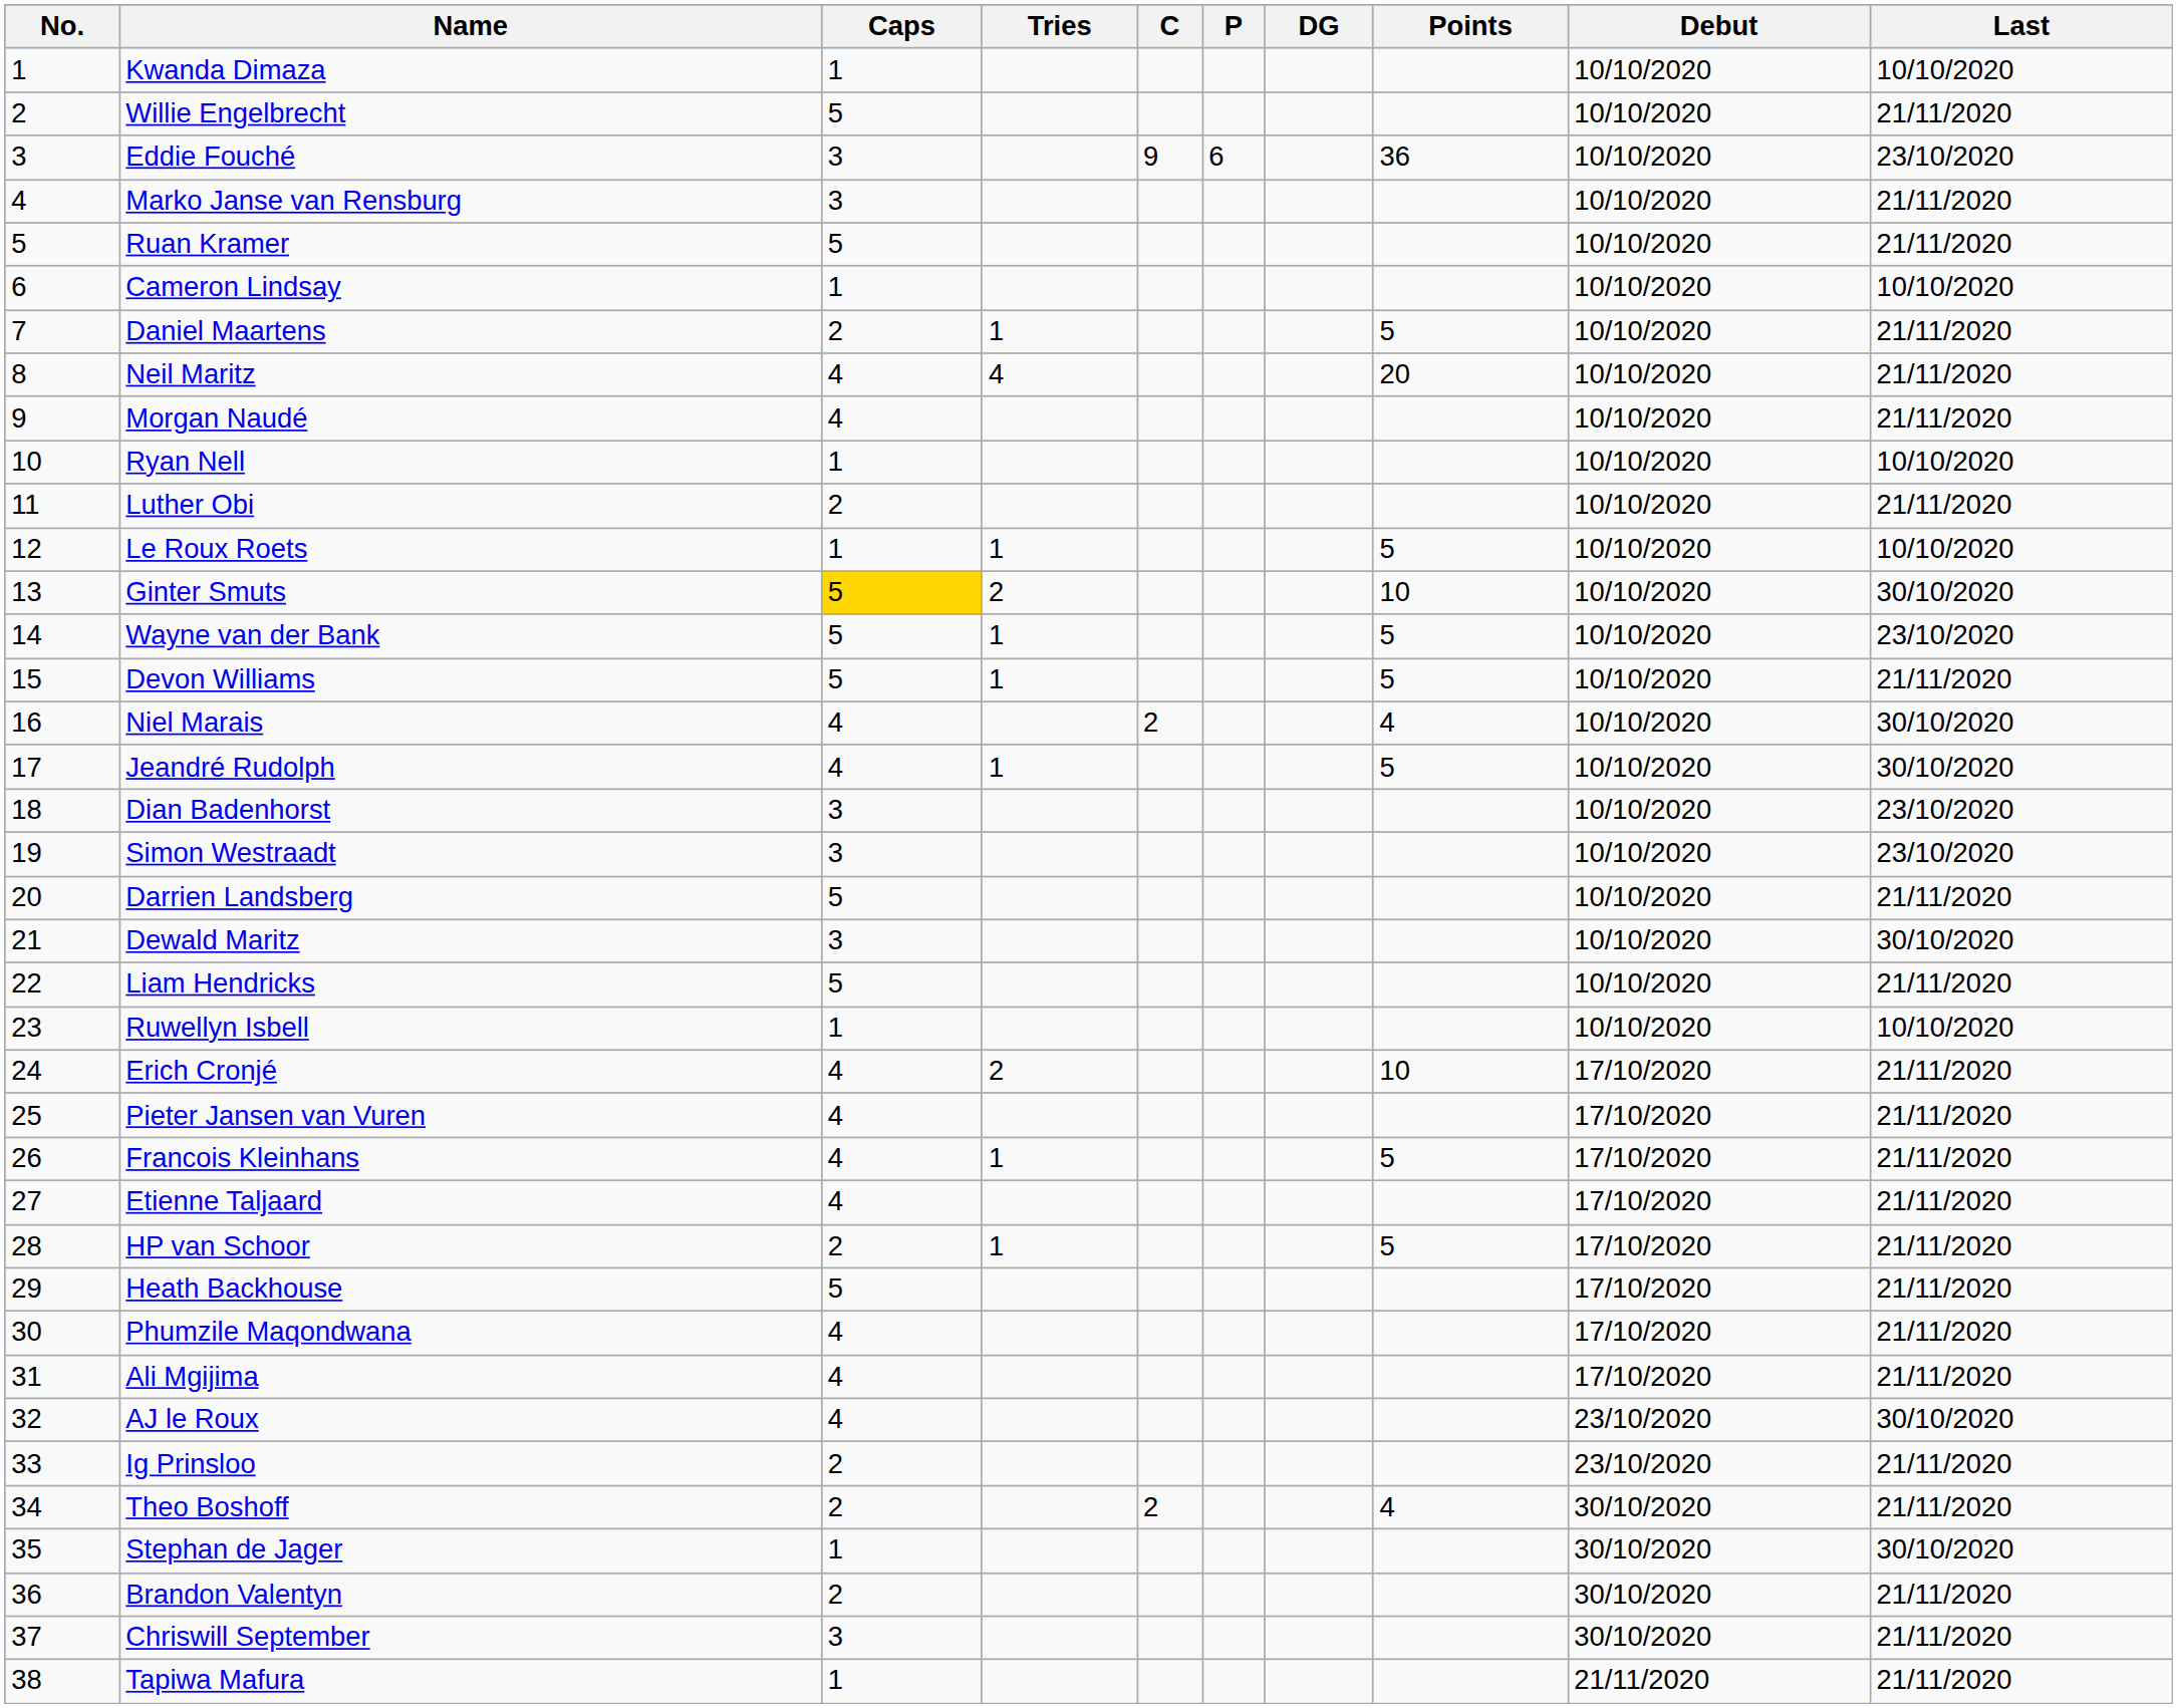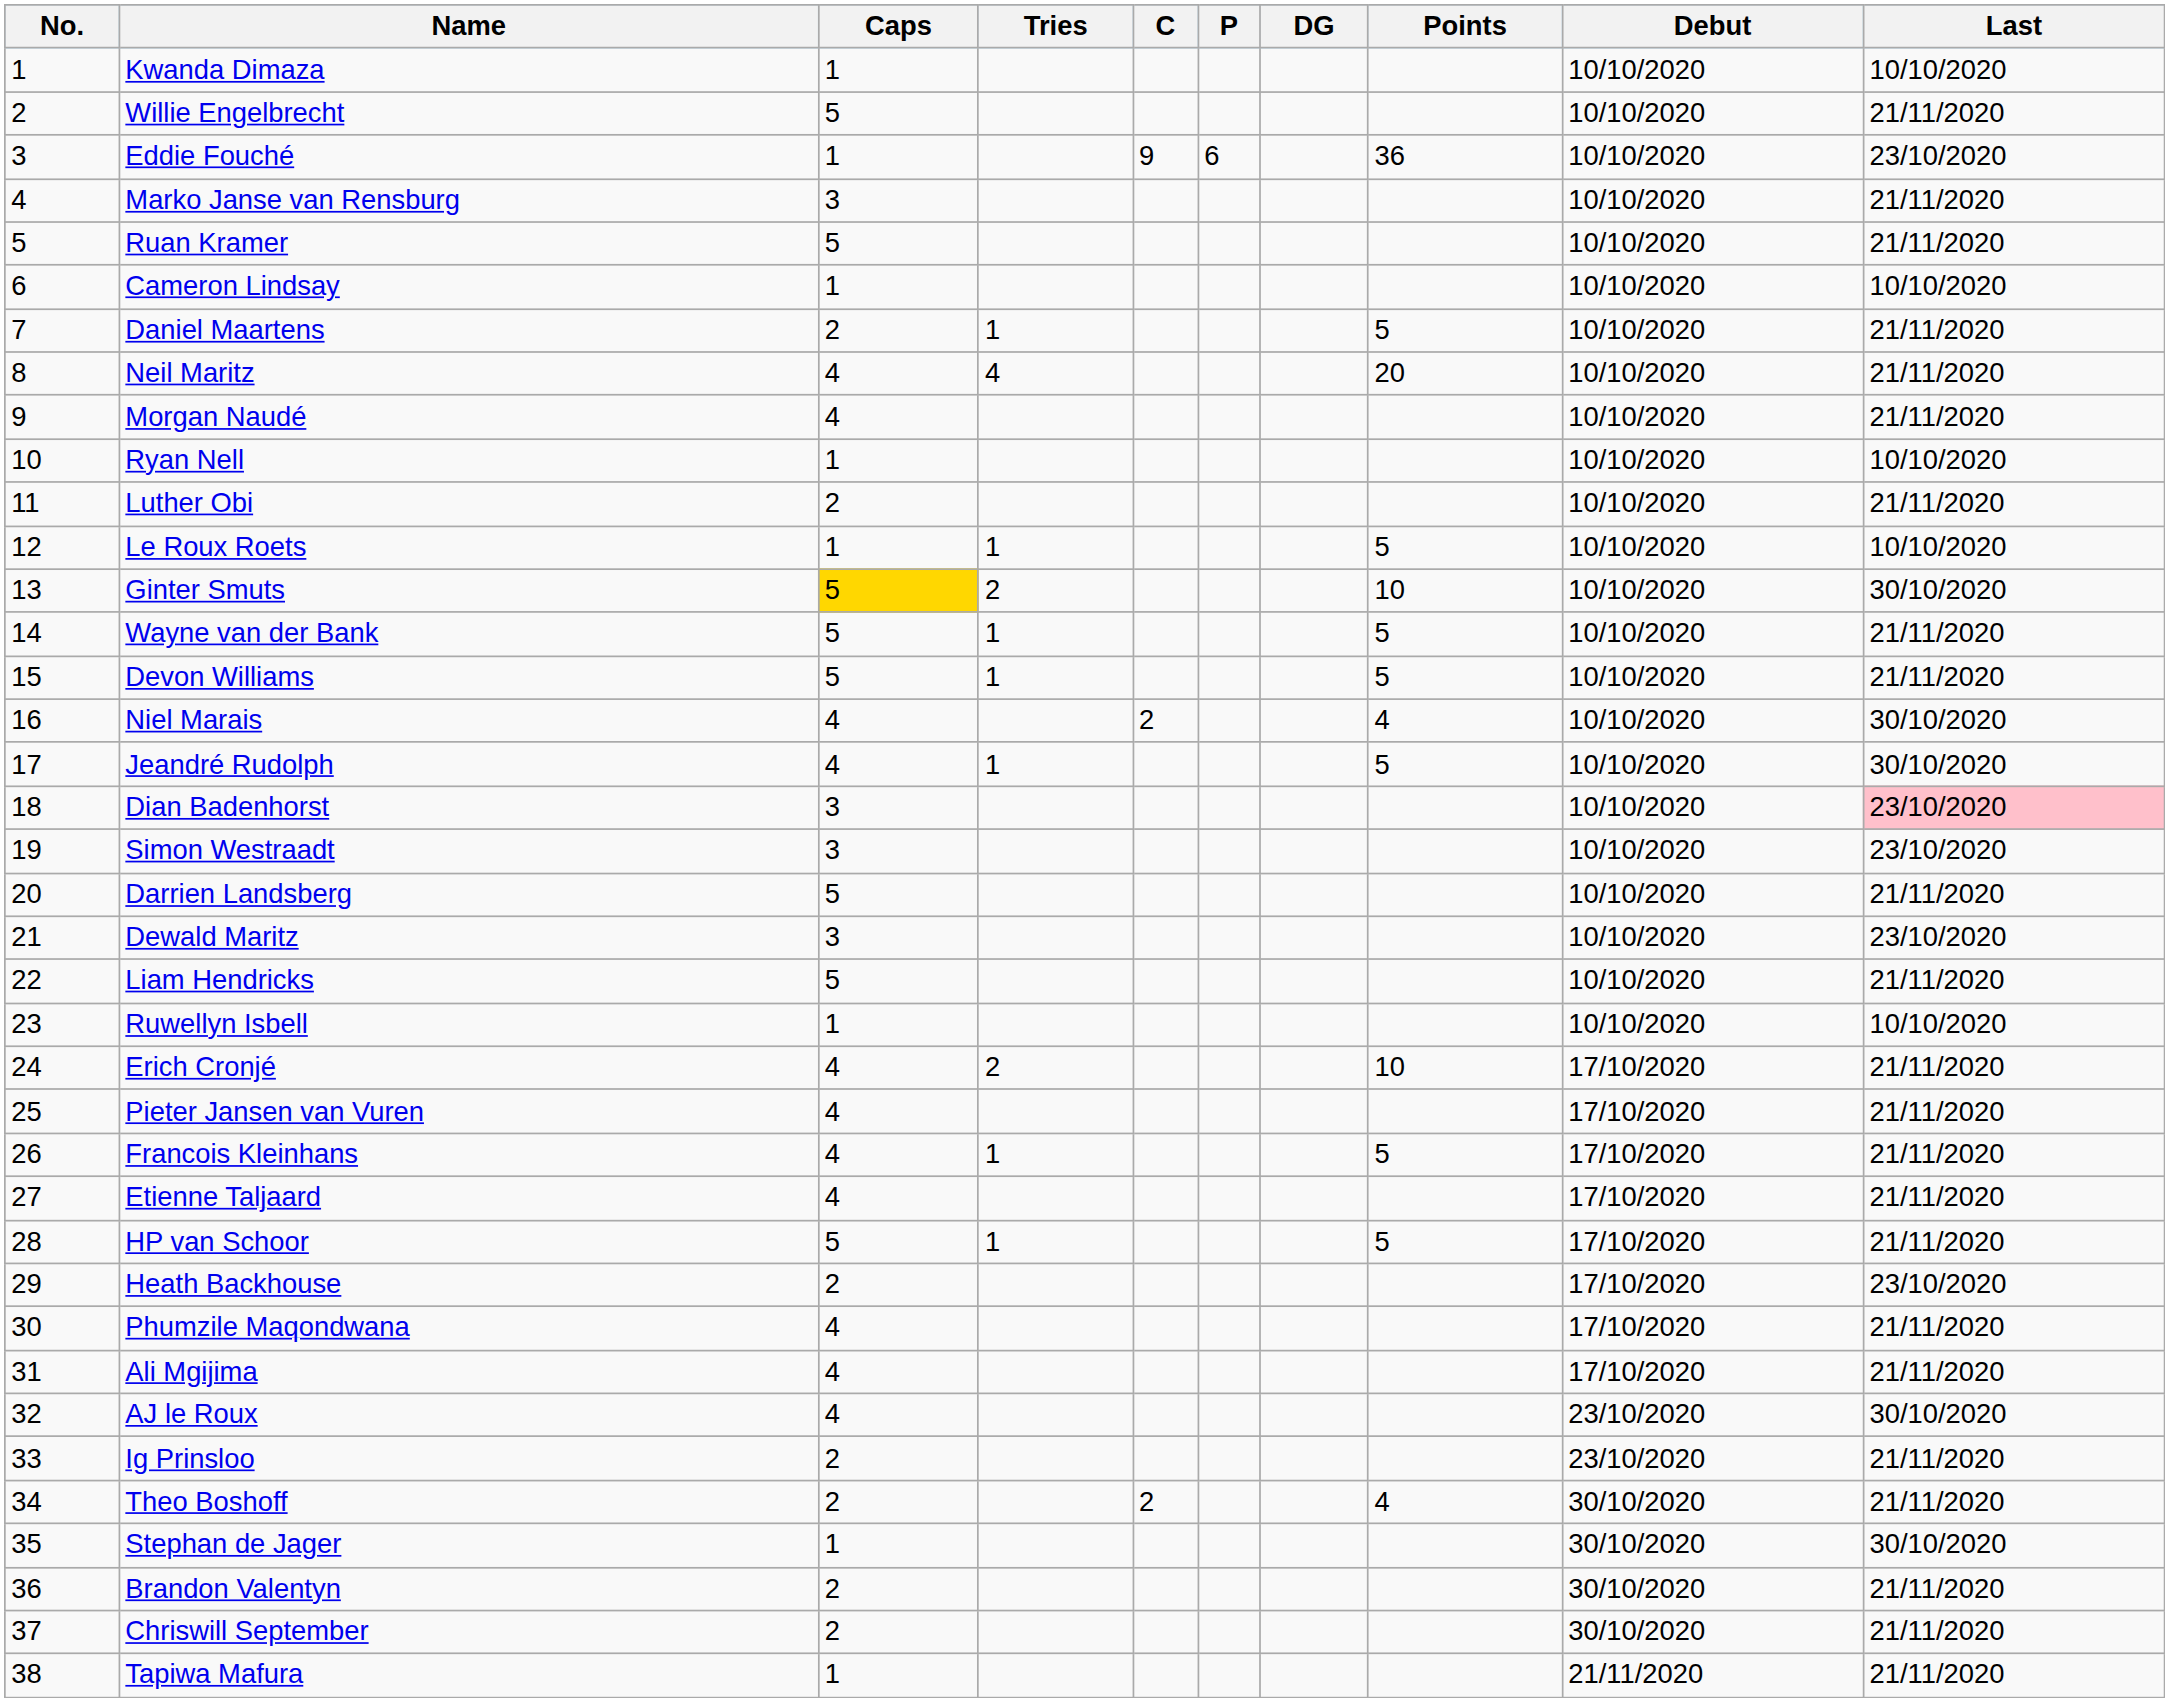Eddie Fouché | Caps: 3 -> 1
Wayne van der Bank | Last: 23/10/2020 -> 21/11/2020
Dian Badenhorst | Last: no background -> pink background
Dewald Maritz | Last: 30/10/2020 -> 23/10/2020
HP van Schoor | Caps: 2 -> 5
Heath Backhouse | Caps: 5 -> 2
Heath Backhouse | Last: 21/11/2020 -> 23/10/2020
Chriswill September | Caps: 3 -> 2
